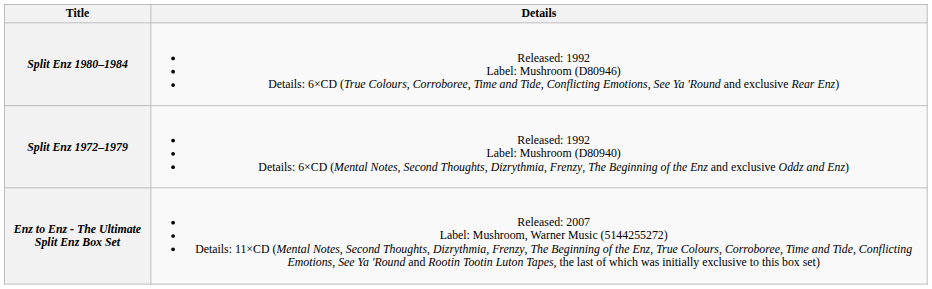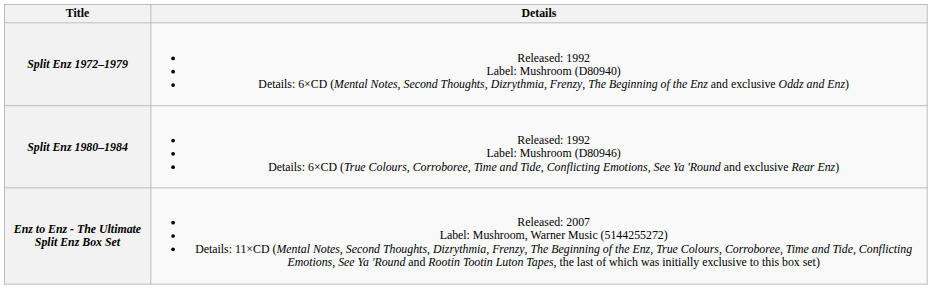rows swapped: Split Enz 1972–1979 <-> Split Enz 1980–1984
